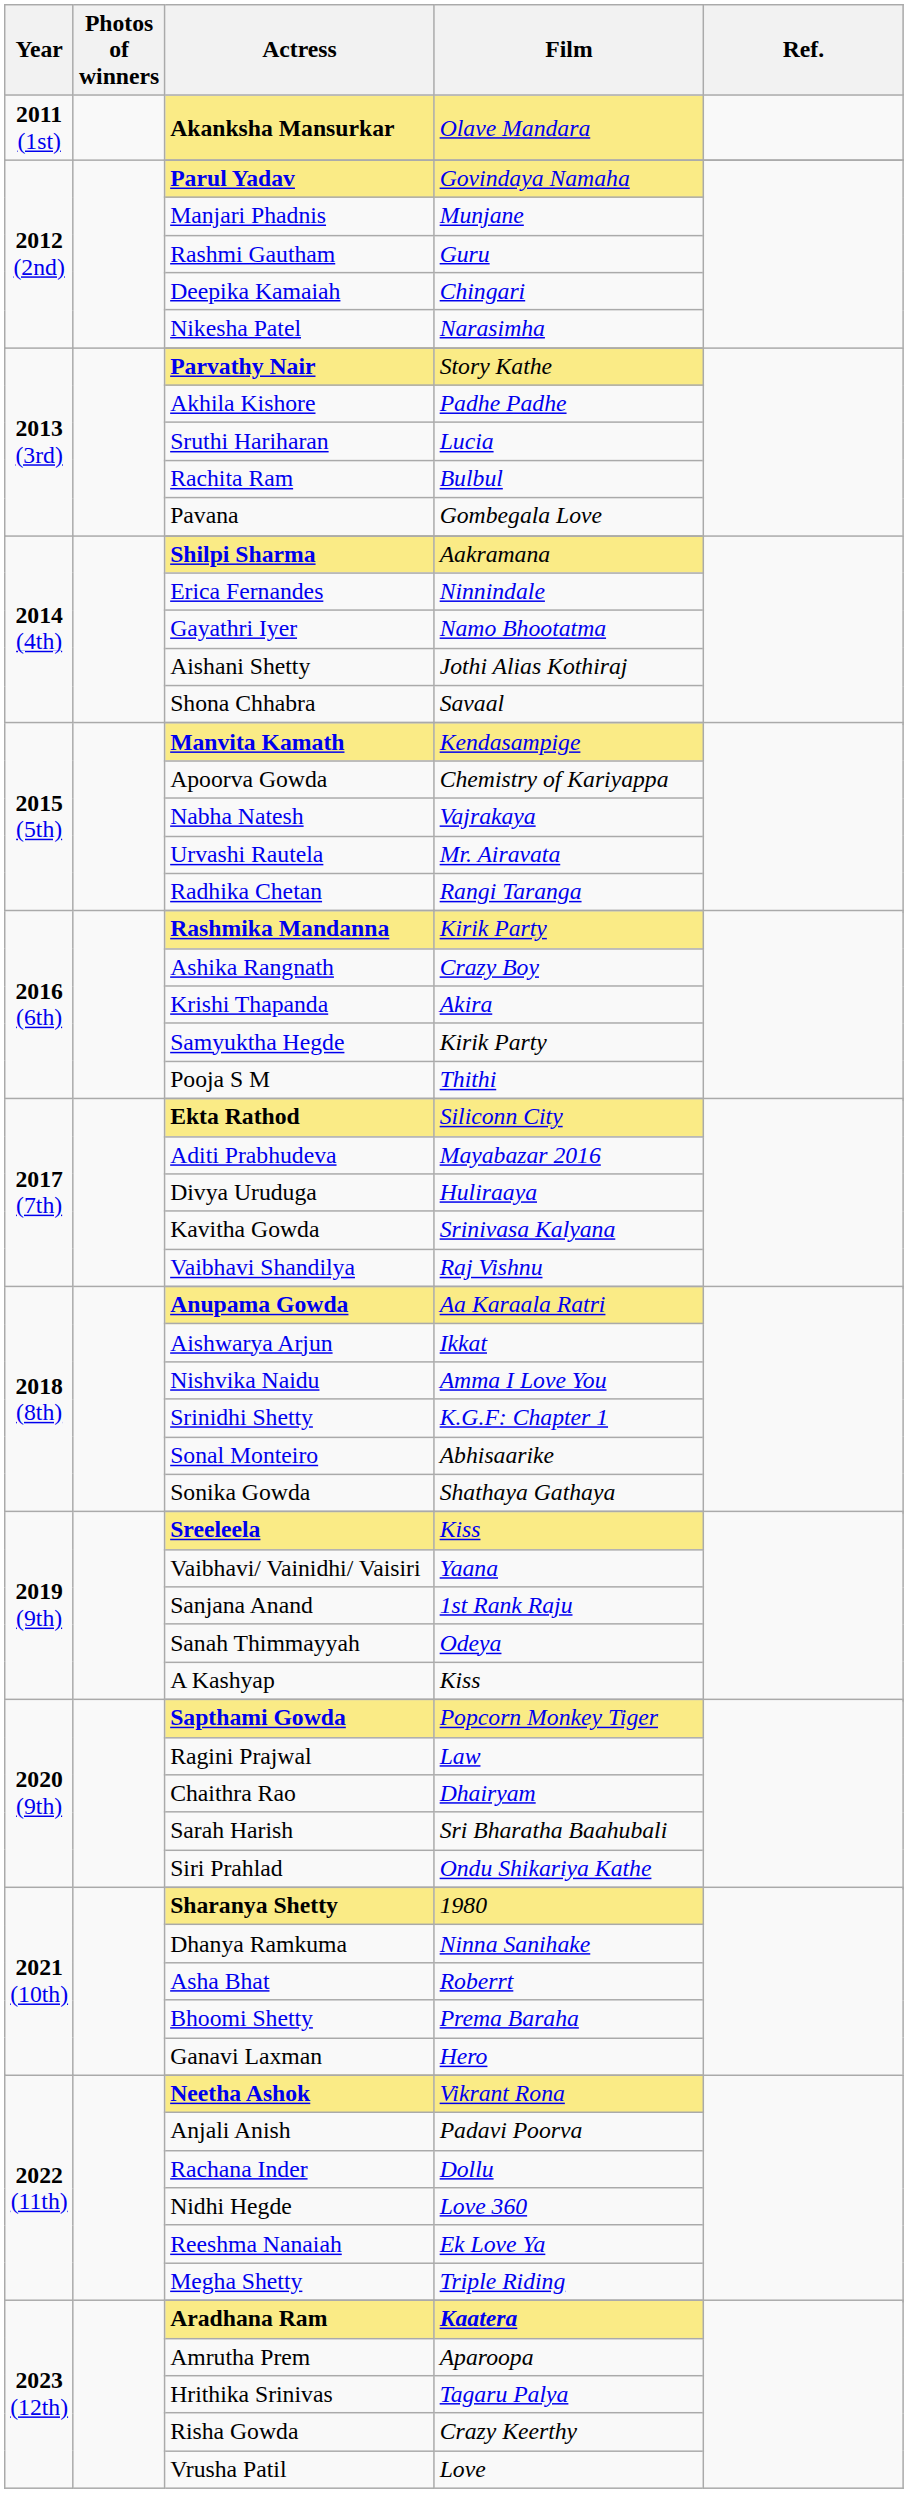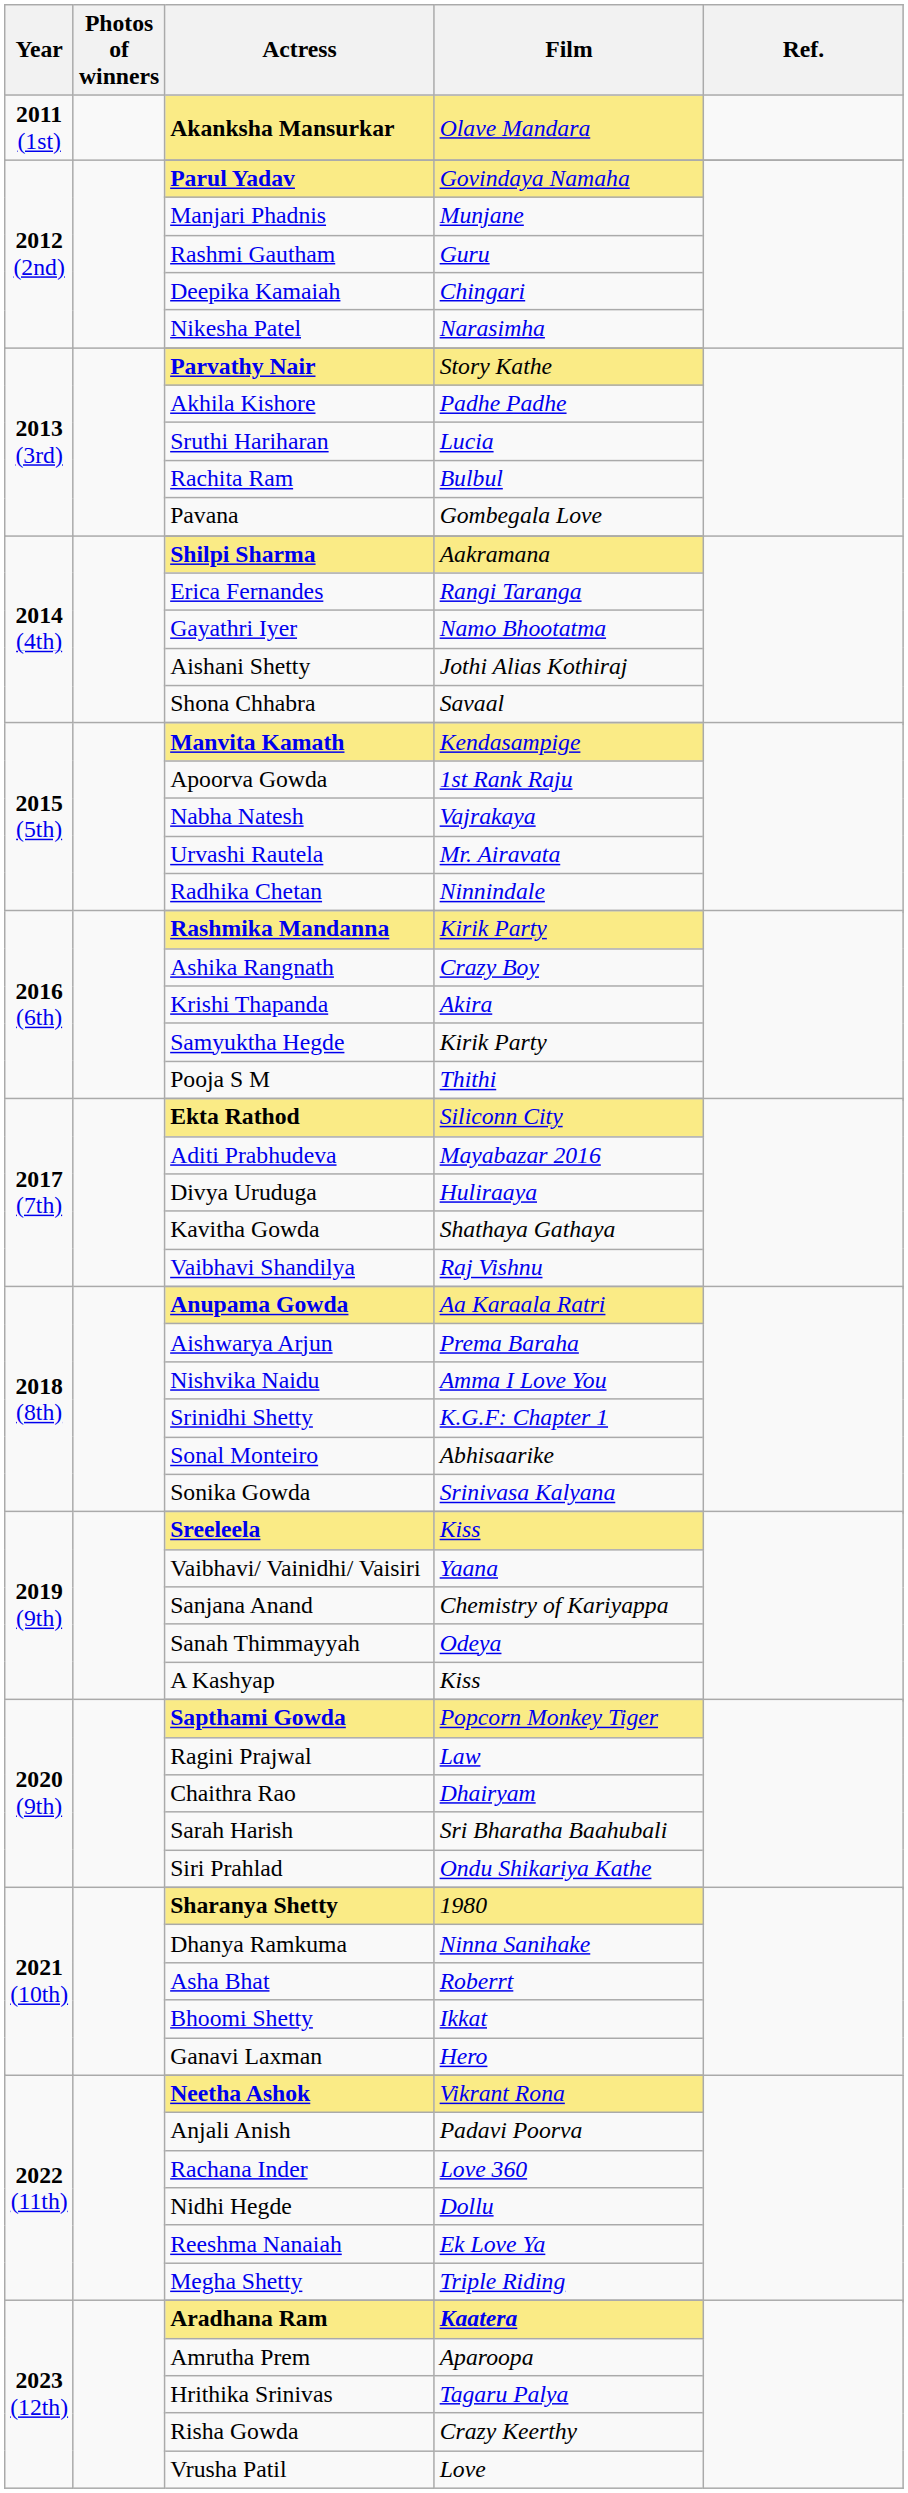Erica Fernandes | Film: Ninnindale -> Rangi Taranga
Apoorva Gowda | Film: Chemistry of Kariyappa -> 1st Rank Raju
Radhika Chetan | Film: Rangi Taranga -> Ninnindale
Kavitha Gowda | Film: Srinivasa Kalyana -> Shathaya Gathaya
Aishwarya Arjun | Film: Ikkat -> Prema Baraha
Sonika Gowda | Film: Shathaya Gathaya -> Srinivasa Kalyana
Sanjana Anand | Film: 1st Rank Raju -> Chemistry of Kariyappa
Bhoomi Shetty | Film: Prema Baraha -> Ikkat
Rachana Inder | Film: Dollu -> Love 360
Nidhi Hegde | Film: Love 360 -> Dollu
